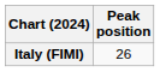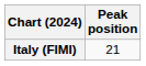Italy (FIMI) | Peak position: 26 -> 21
